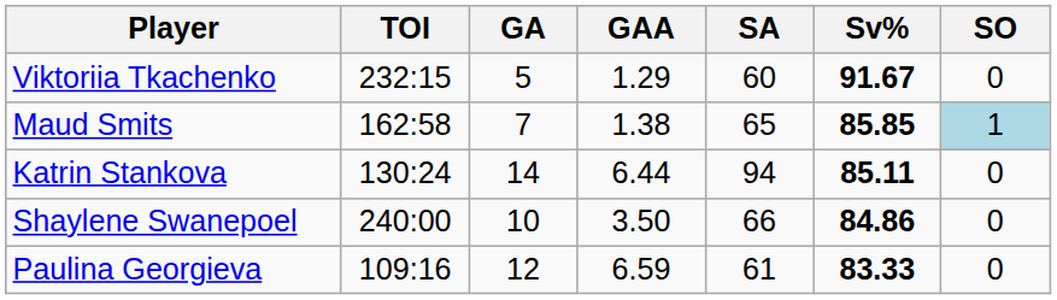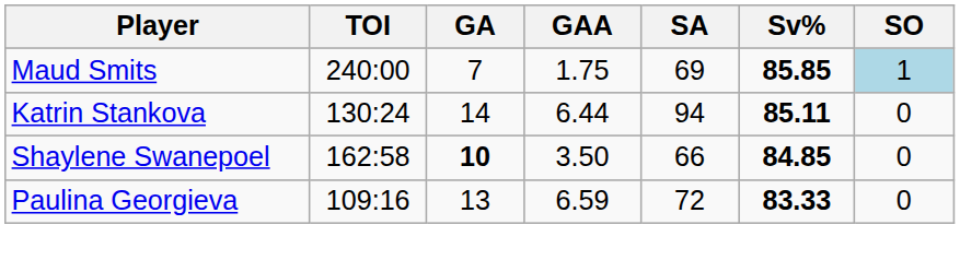- row: Viktoriia Tkachenko | 232:15 | 5 | 1.29 | 60 | 91.67 | 0
Maud Smits | TOI: 162:58 -> 240:00
Maud Smits | GAA: 1.38 -> 1.75
Maud Smits | SA: 65 -> 69
Shaylene Swanepoel | TOI: 240:00 -> 162:58
Shaylene Swanepoel | GA: normal -> bold
Shaylene Swanepoel | Sv%: 84.86 -> 84.85
Paulina Georgieva | GA: 12 -> 13
Paulina Georgieva | SA: 61 -> 72
